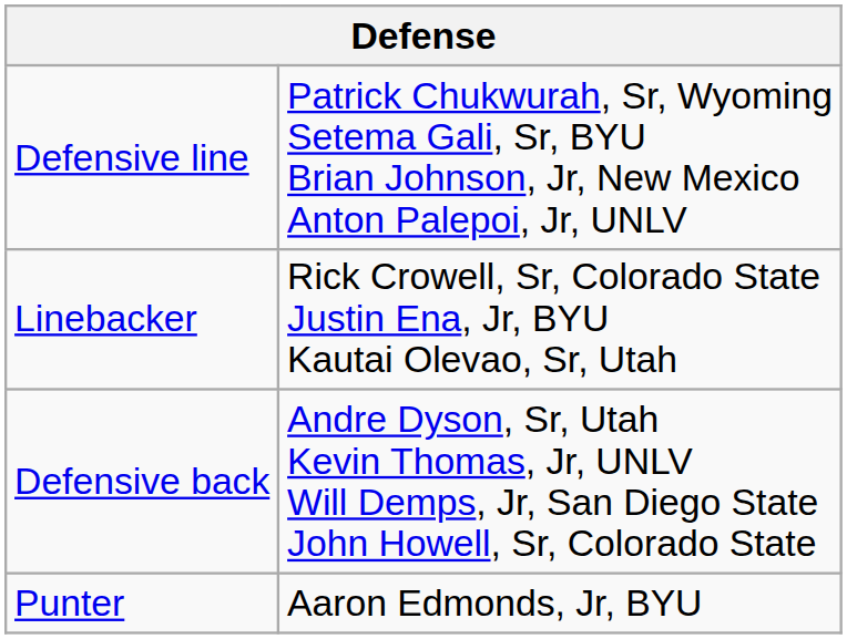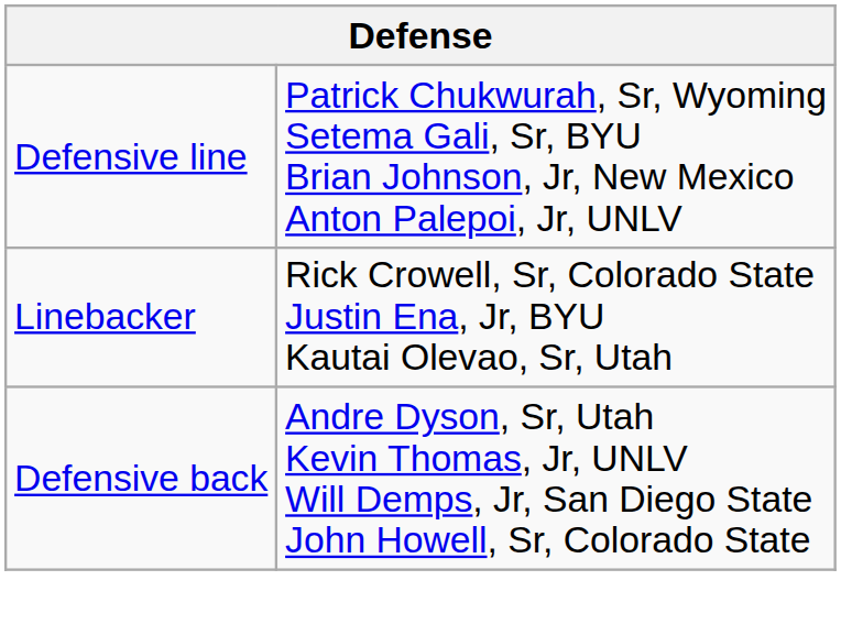- row: Punter | Aaron Edmonds, Jr, BYU
